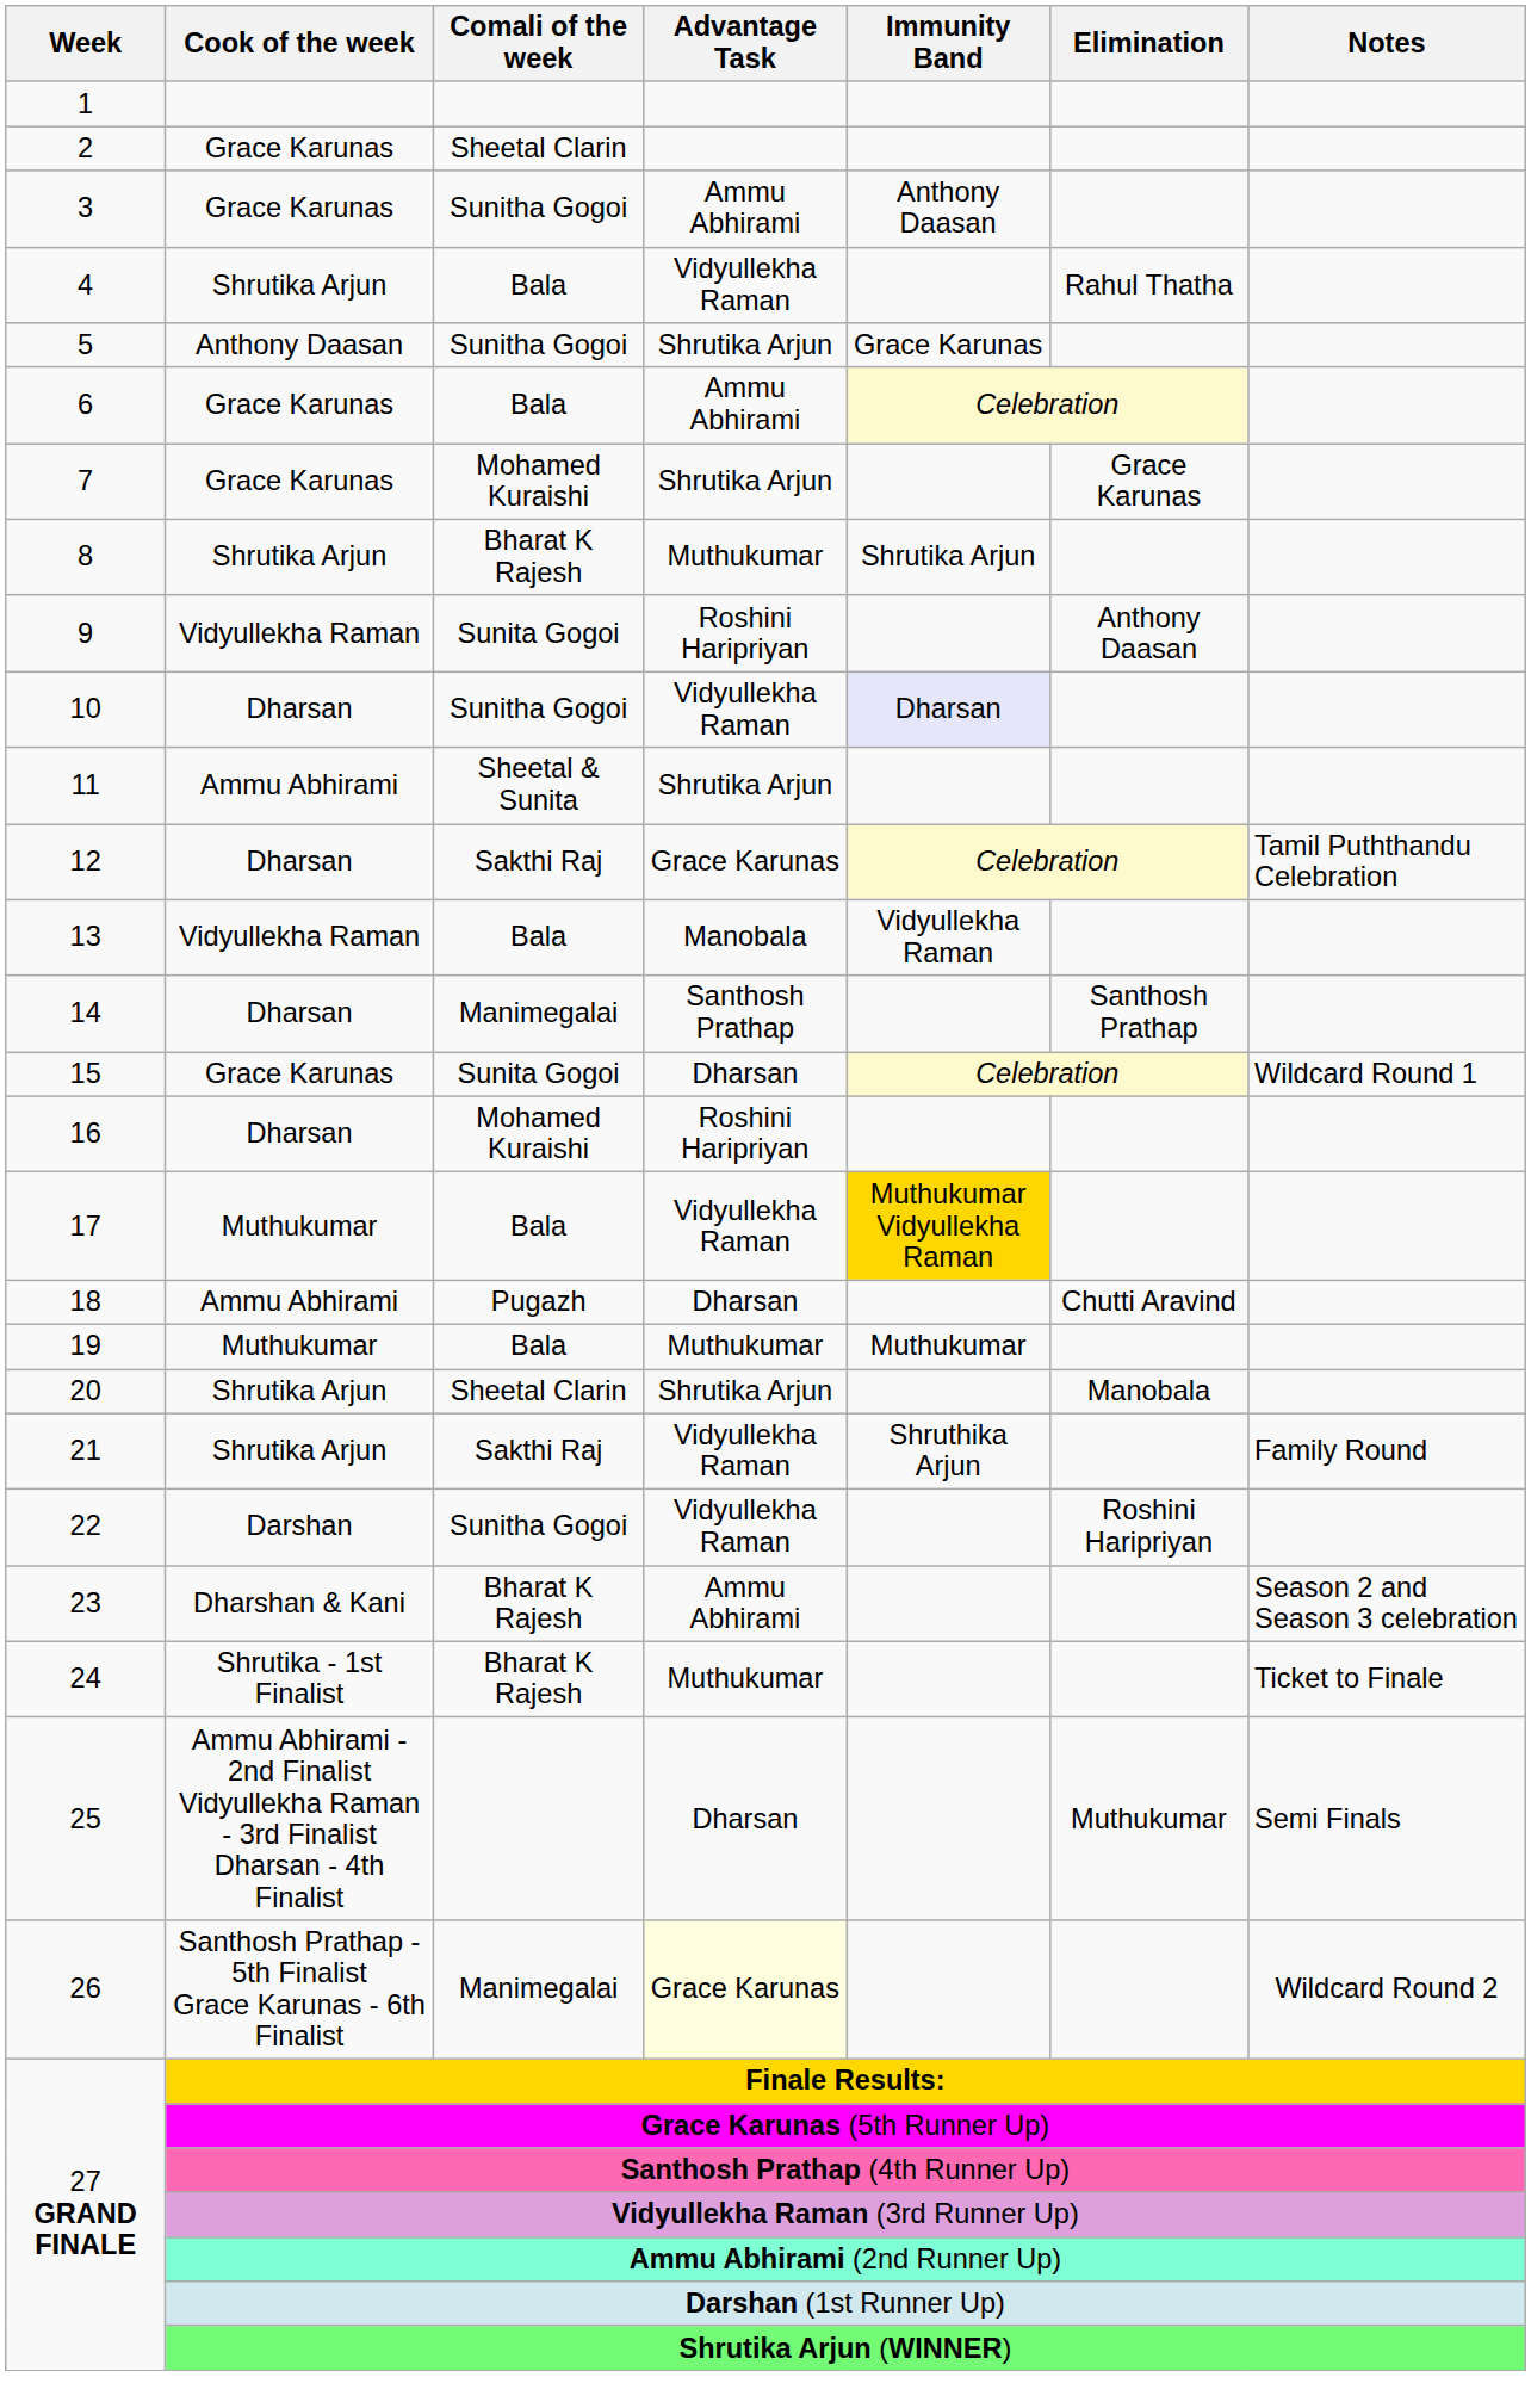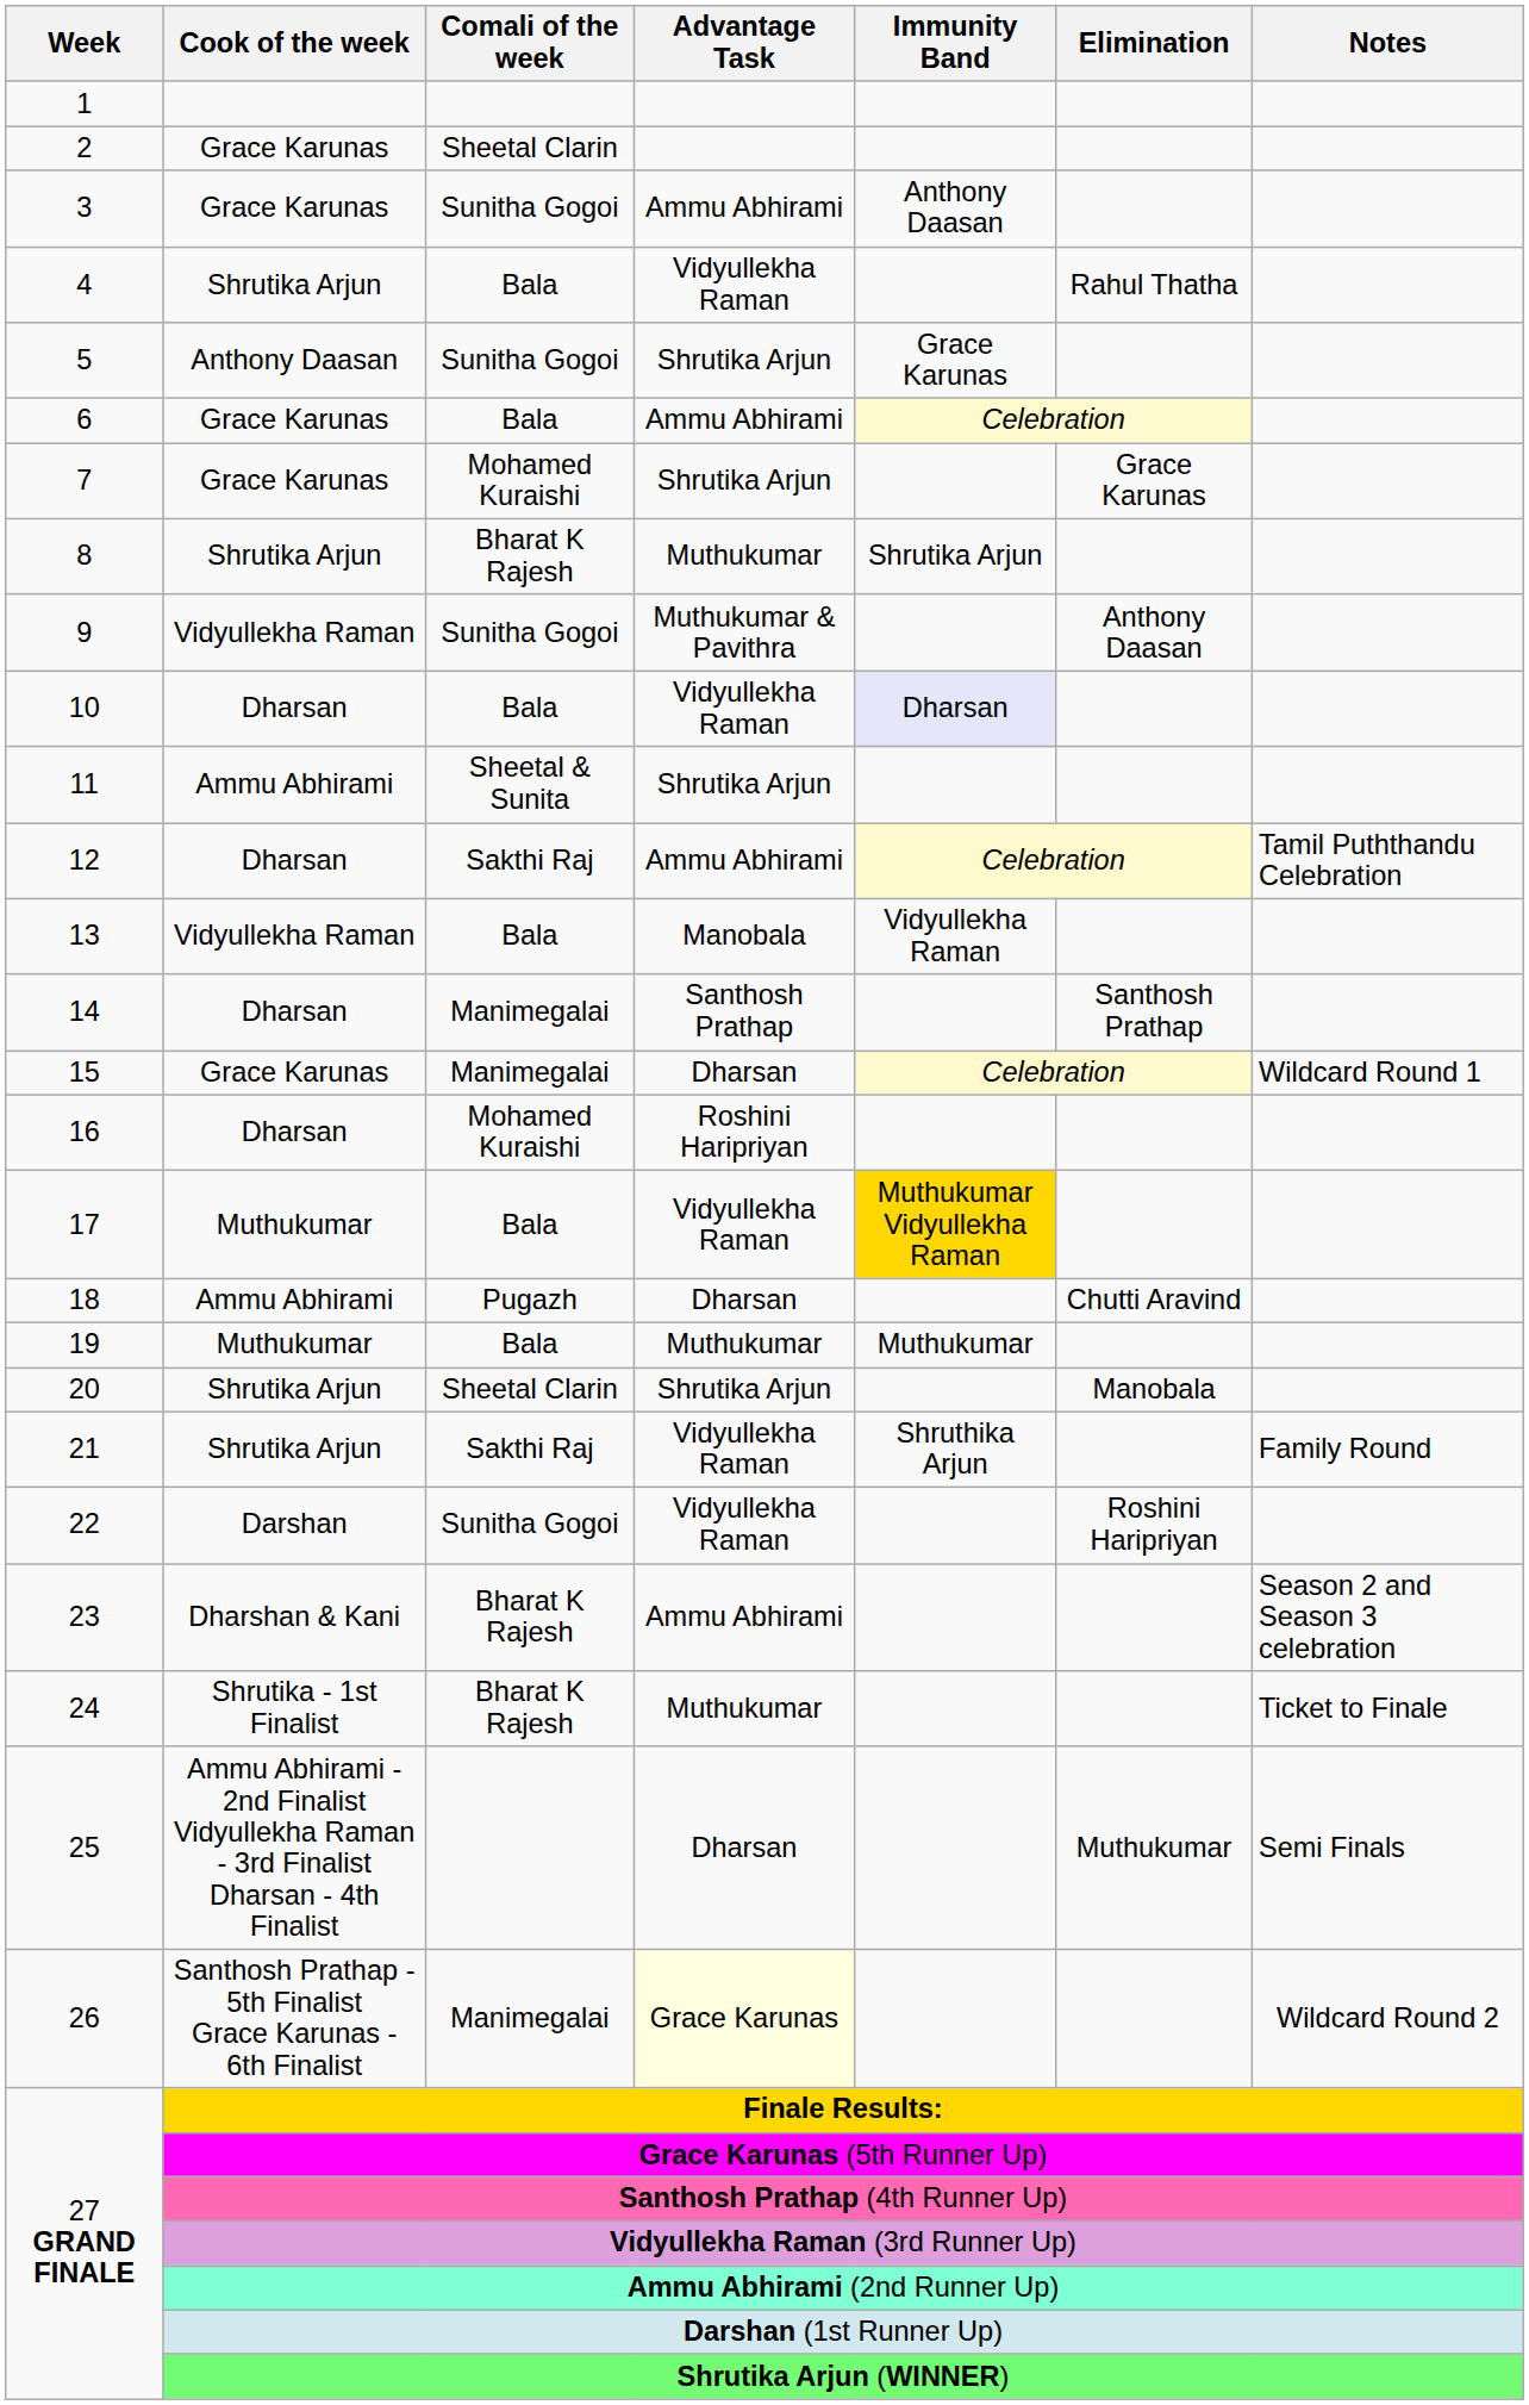9 | Comali of the week: Sunita Gogoi -> Sunitha Gogoi
9 | Advantage Task: Roshini Haripriyan -> Muthukumar & Pavithra
10 | Comali of the week: Sunitha Gogoi -> Bala
12 | Advantage Task: Grace Karunas -> Ammu Abhirami
15 | Comali of the week: Sunita Gogoi -> Manimegalai
